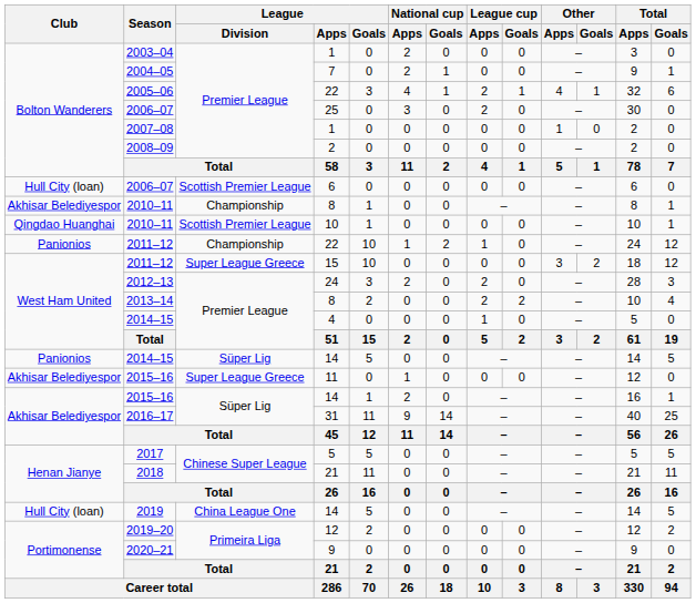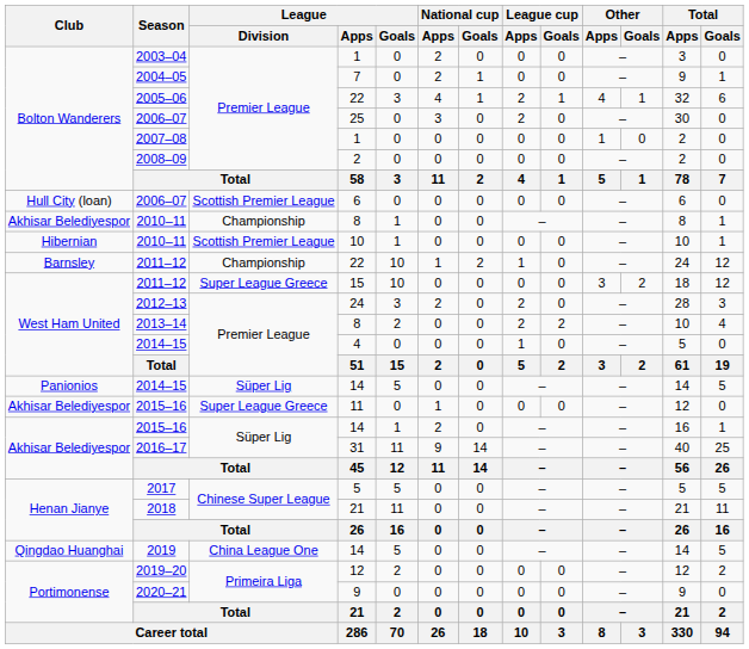2010–11 / 10 | Club: Qingdao Huanghai -> Hibernian
2011–12 / 22 | Club: Panionios -> Barnsley
2019 | Club: Hull City (loan) -> Qingdao Huanghai
